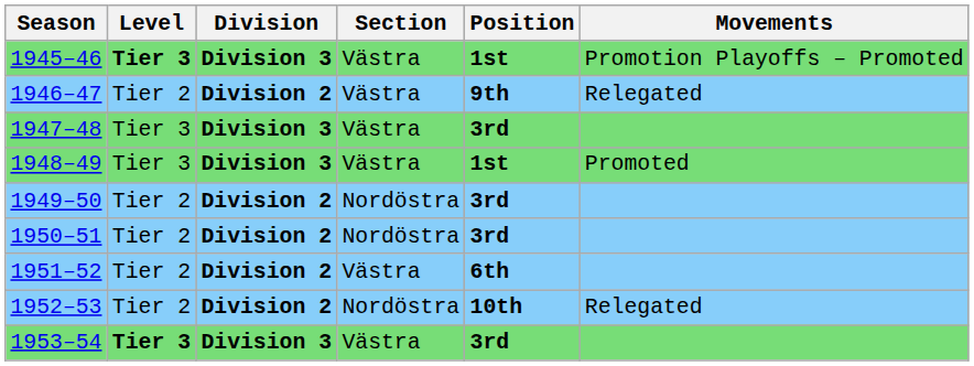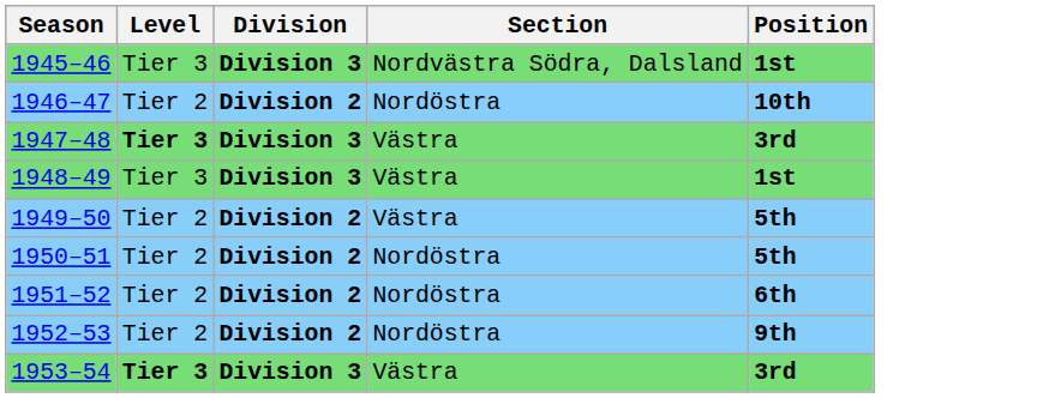- column: Movements | Promotion Playoffs – Promoted | Relegated | Promoted | Relegated
1945–46 | Level: bold -> normal
1945–46 | Section: Västra -> Nordvästra Södra, Dalsland
1946–47 | Section: Västra -> Nordöstra
1946–47 | Position: 9th -> 10th
1947–48 | Level: normal -> bold
1949–50 | Section: Nordöstra -> Västra
1949–50 | Position: 3rd -> 5th
1950–51 | Position: 3rd -> 5th
1951–52 | Section: Västra -> Nordöstra
1952–53 | Position: 10th -> 9th
